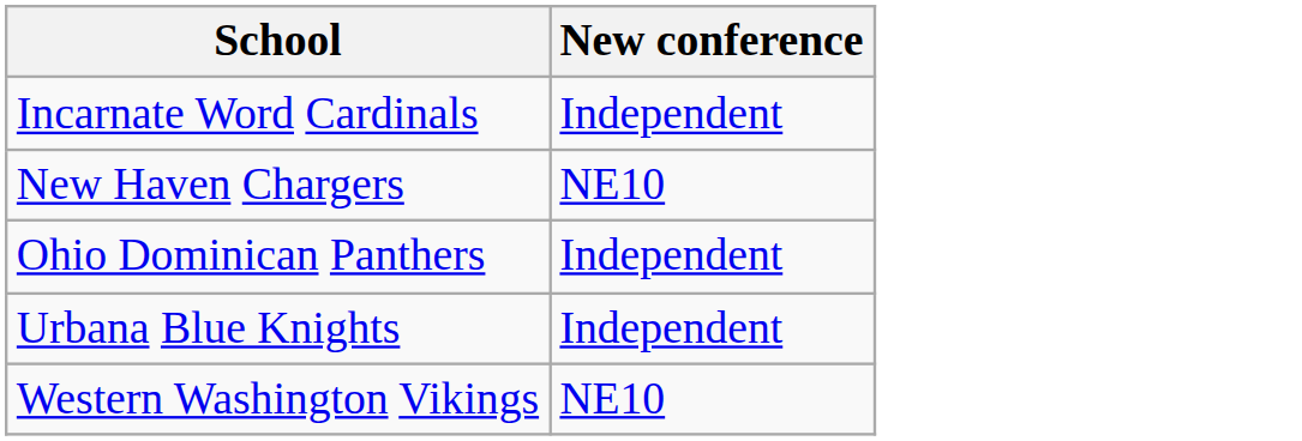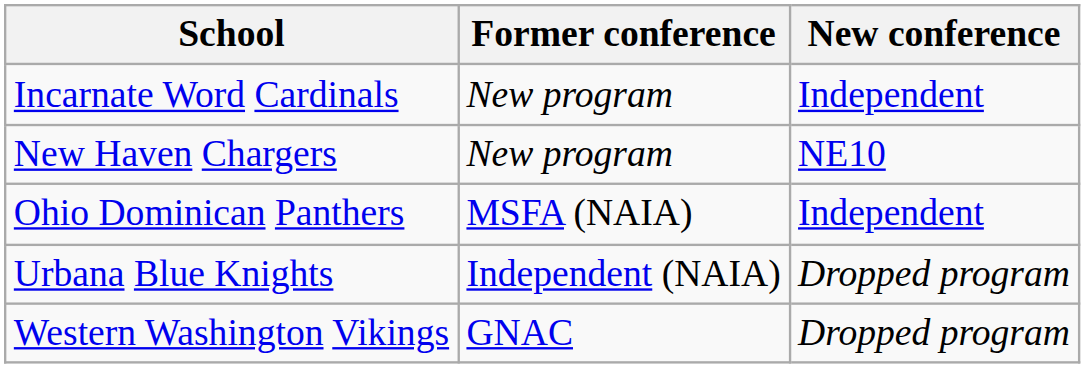+ column: Former conference | New program | New program | MSFA (NAIA) | Independent (NAIA) | GNAC
Urbana Blue Knights | New conference: Independent -> Dropped program
Western Washington Vikings | New conference: NE10 -> Dropped program
